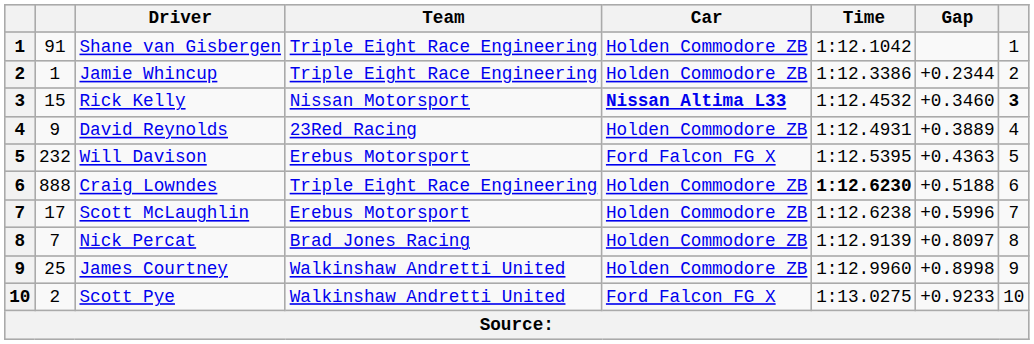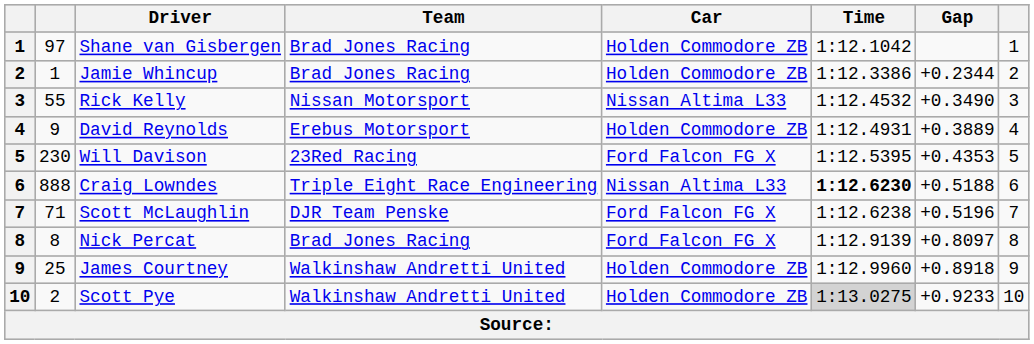Shane van Gisbergen | column 2: 91 -> 97
Shane van Gisbergen | Team: Triple Eight Race Engineering -> Brad Jones Racing
Jamie Whincup | Team: Triple Eight Race Engineering -> Brad Jones Racing
Rick Kelly | column 2: 15 -> 55
Rick Kelly | Car: bold -> normal
Rick Kelly | Gap: +0.3460 -> +0.3490
Rick Kelly | column 8: bold -> normal
David Reynolds | Team: 23Red Racing -> Erebus Motorsport
Will Davison | column 2: 232 -> 230
Will Davison | Team: Erebus Motorsport -> 23Red Racing
Will Davison | Gap: +0.4363 -> +0.4353
Craig Lowndes | Car: Holden Commodore ZB -> Nissan Altima L33
Scott McLaughlin | column 2: 17 -> 71
Scott McLaughlin | Team: Erebus Motorsport -> DJR Team Penske
Scott McLaughlin | Car: Holden Commodore ZB -> Ford Falcon FG X
Scott McLaughlin | Gap: +0.5996 -> +0.5196
Nick Percat | column 2: 7 -> 8
Nick Percat | Car: Holden Commodore ZB -> Ford Falcon FG X
James Courtney | Gap: +0.8998 -> +0.8918
Scott Pye | Car: Ford Falcon FG X -> Holden Commodore ZB
Scott Pye | Time: no background -> lightgrey background
